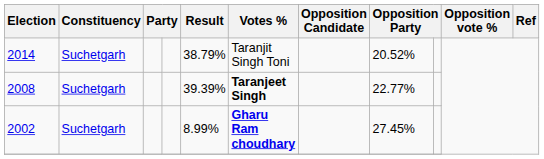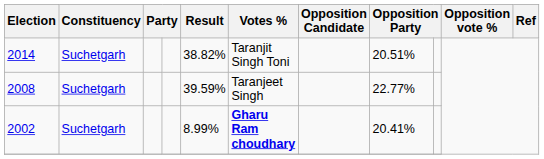2014 | Result: 38.79% -> 38.82%
2014 | column 8: 20.52% -> 20.51%
2008 | Result: 39.39% -> 39.59%
2008 | Votes %: bold -> normal
2002 | column 8: 27.45% -> 20.41%
